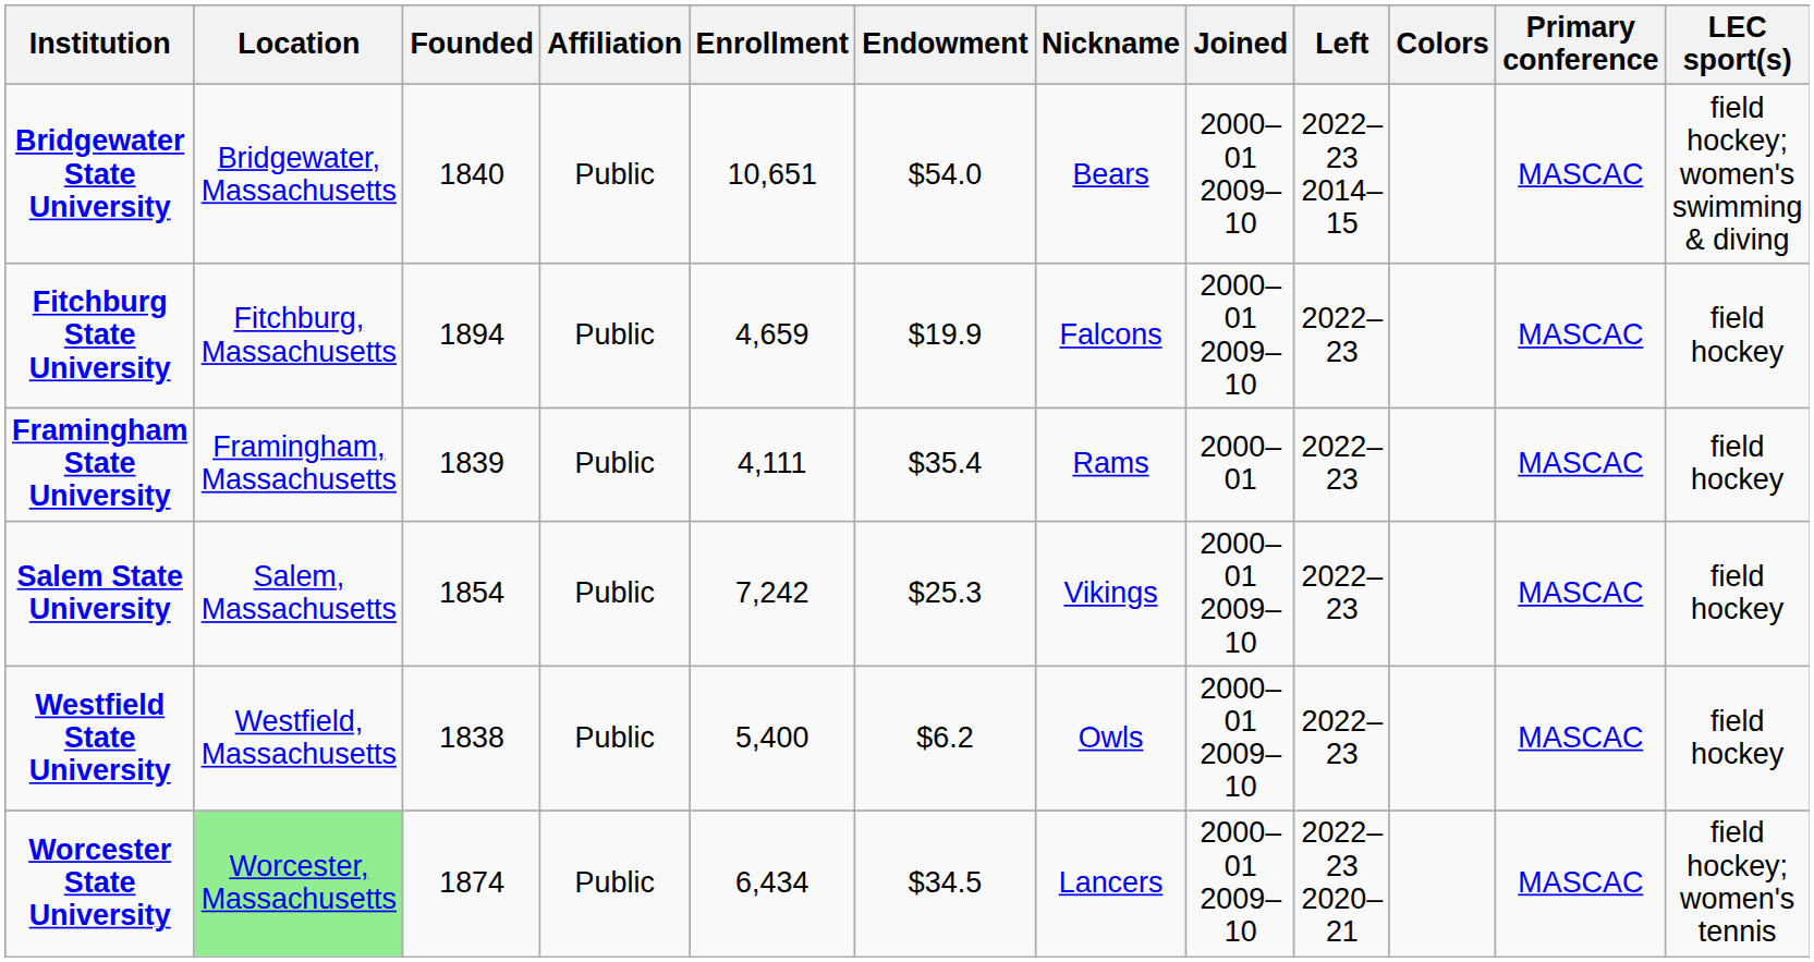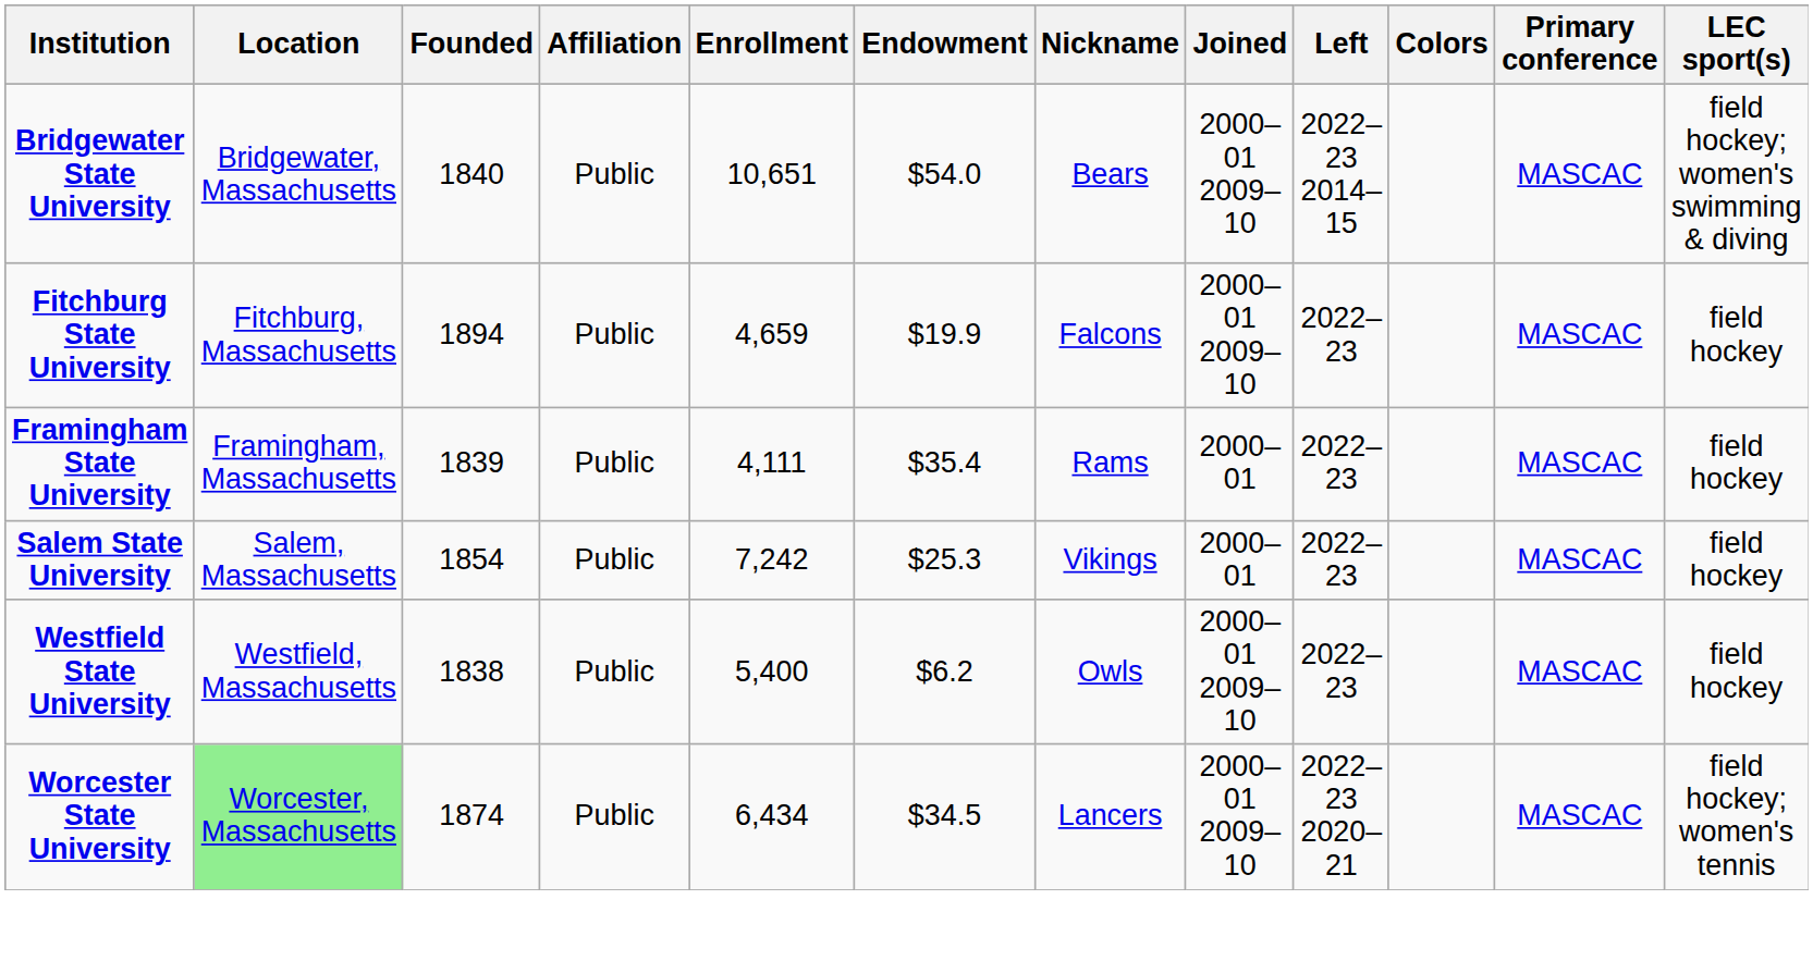Salem State University | Joined: 2000–01 2009–10 -> 2000–01
